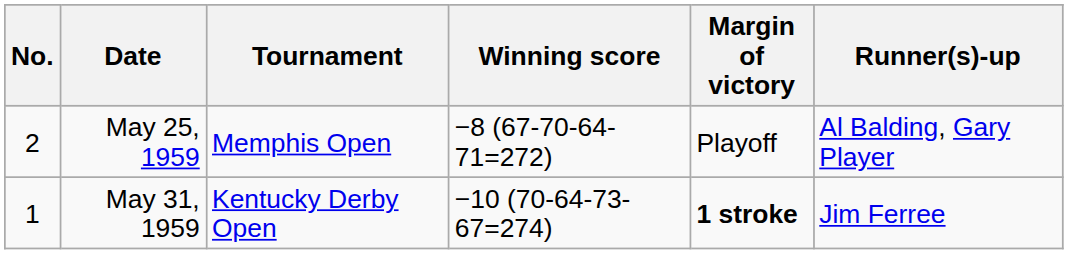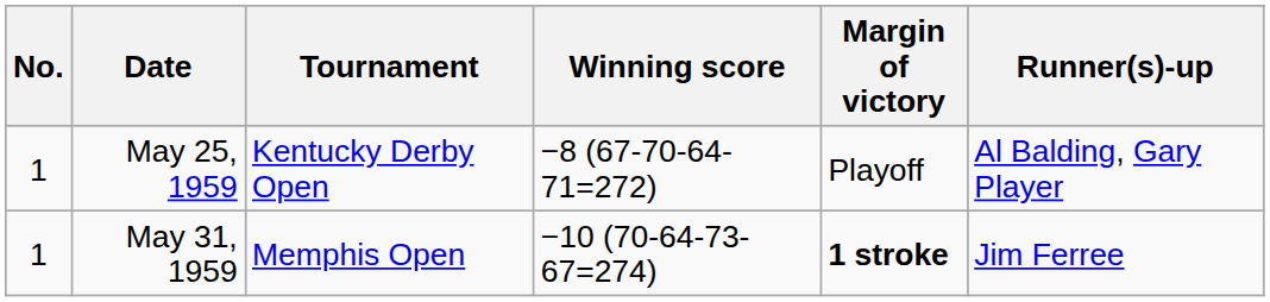May 25, 1959 | No.: 2 -> 1
May 25, 1959 | Tournament: Memphis Open -> Kentucky Derby Open
May 31, 1959 | Tournament: Kentucky Derby Open -> Memphis Open
